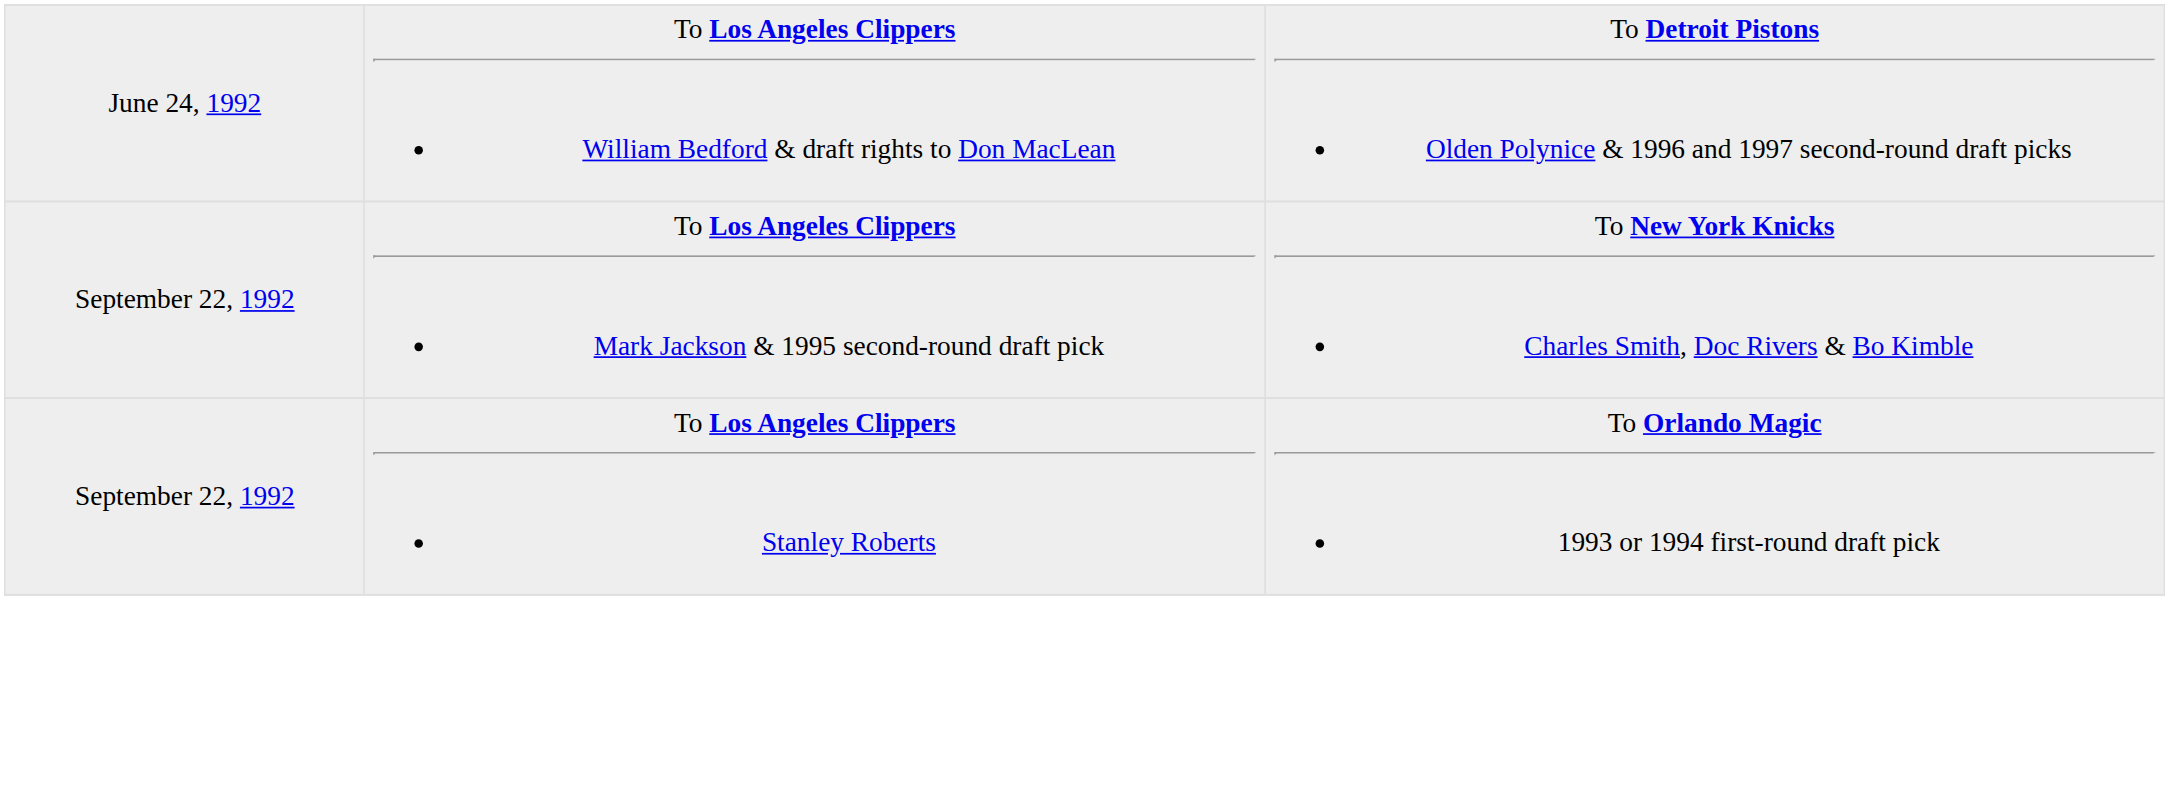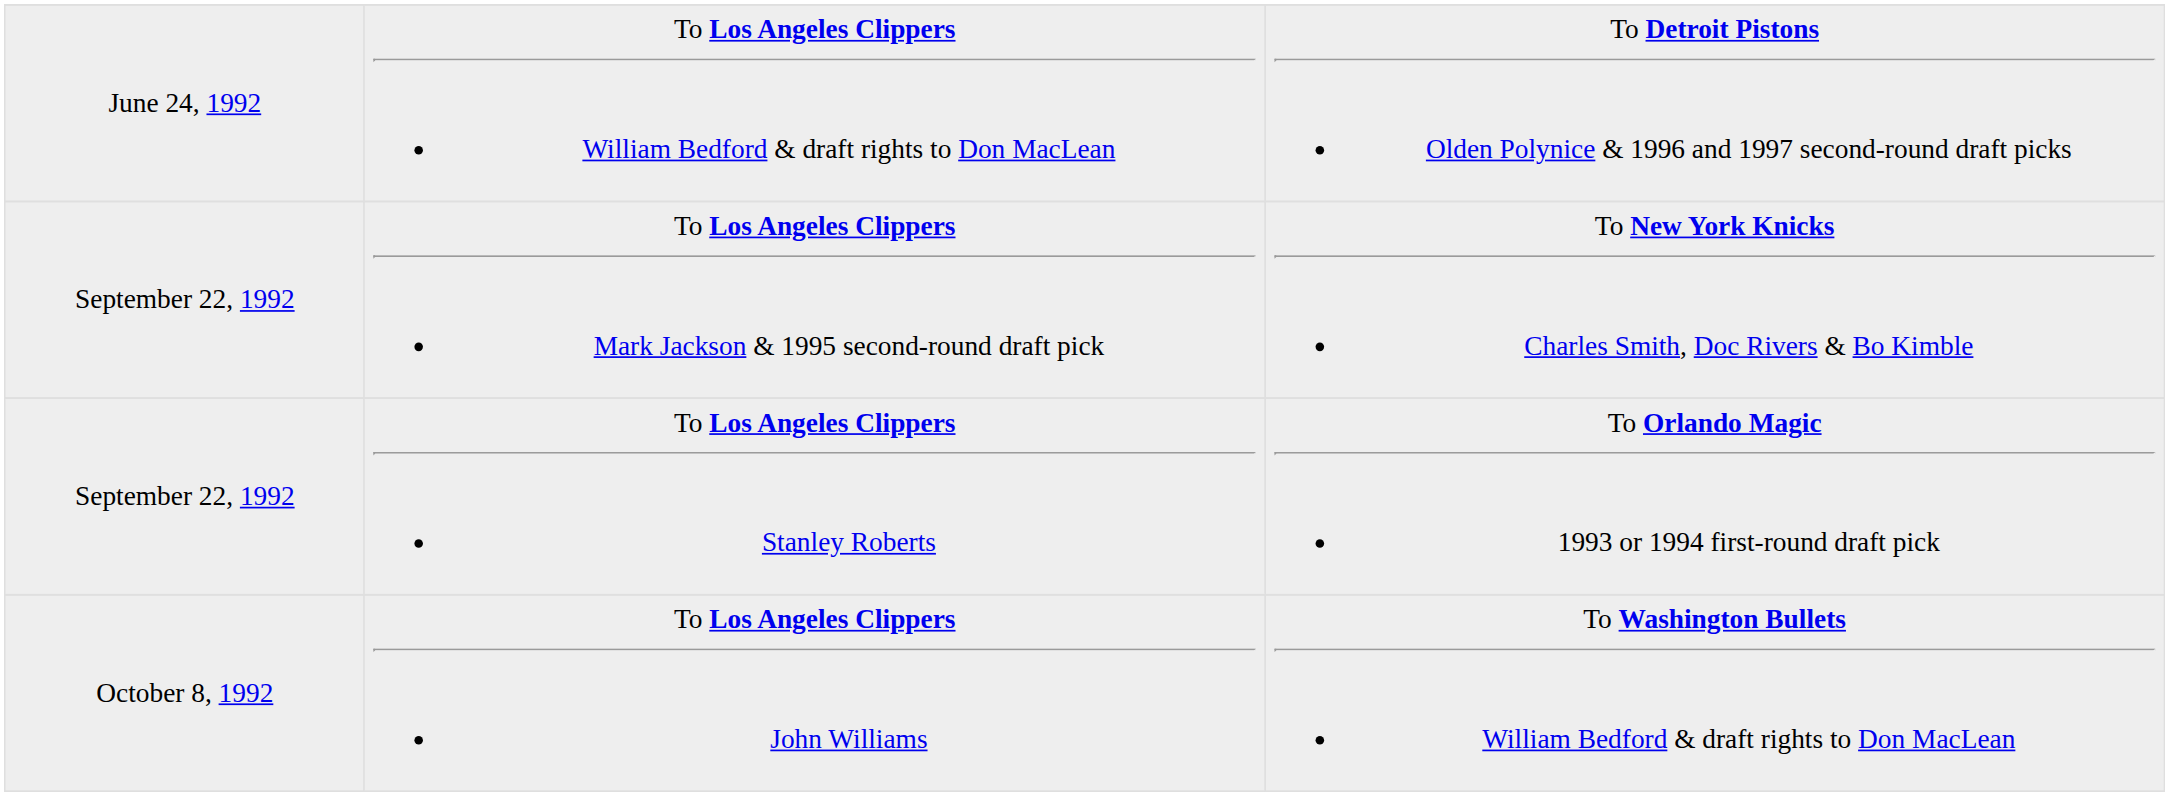+ row: October 8, 1992 | To Los Angeles Clippers John Williams | To Washington Bullets William Bedford & draft rights to Don MacLean
